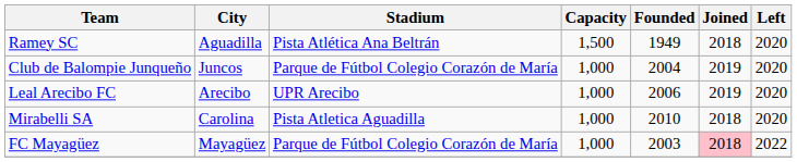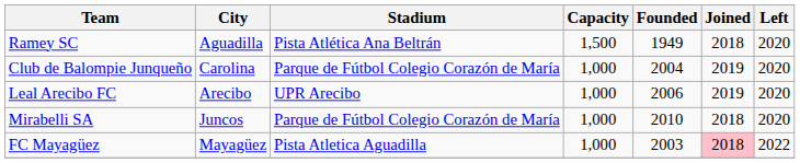Club de Balompie Junqueño | City: Juncos -> Carolina
Mirabelli SA | City: Carolina -> Juncos
Mirabelli SA | Stadium: Pista Atletica Aguadilla -> Parque de Fútbol Colegio Corazón de María
FC Mayagüez | Stadium: Parque de Fútbol Colegio Corazón de María -> Pista Atletica Aguadilla
